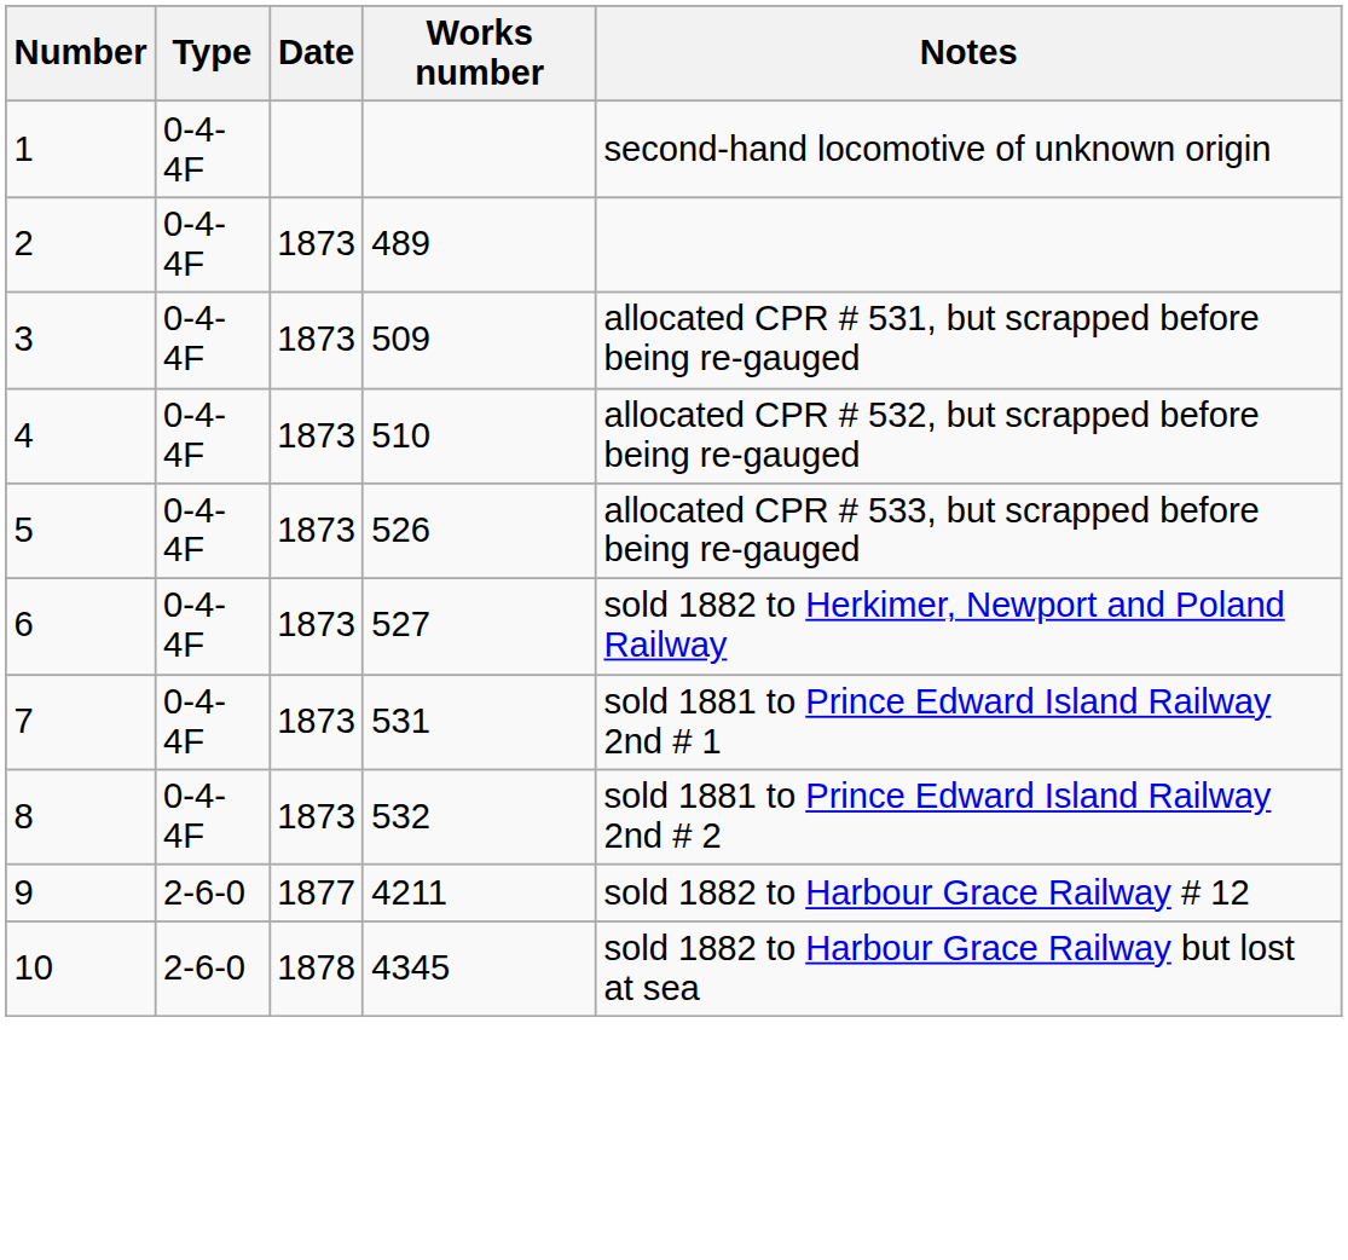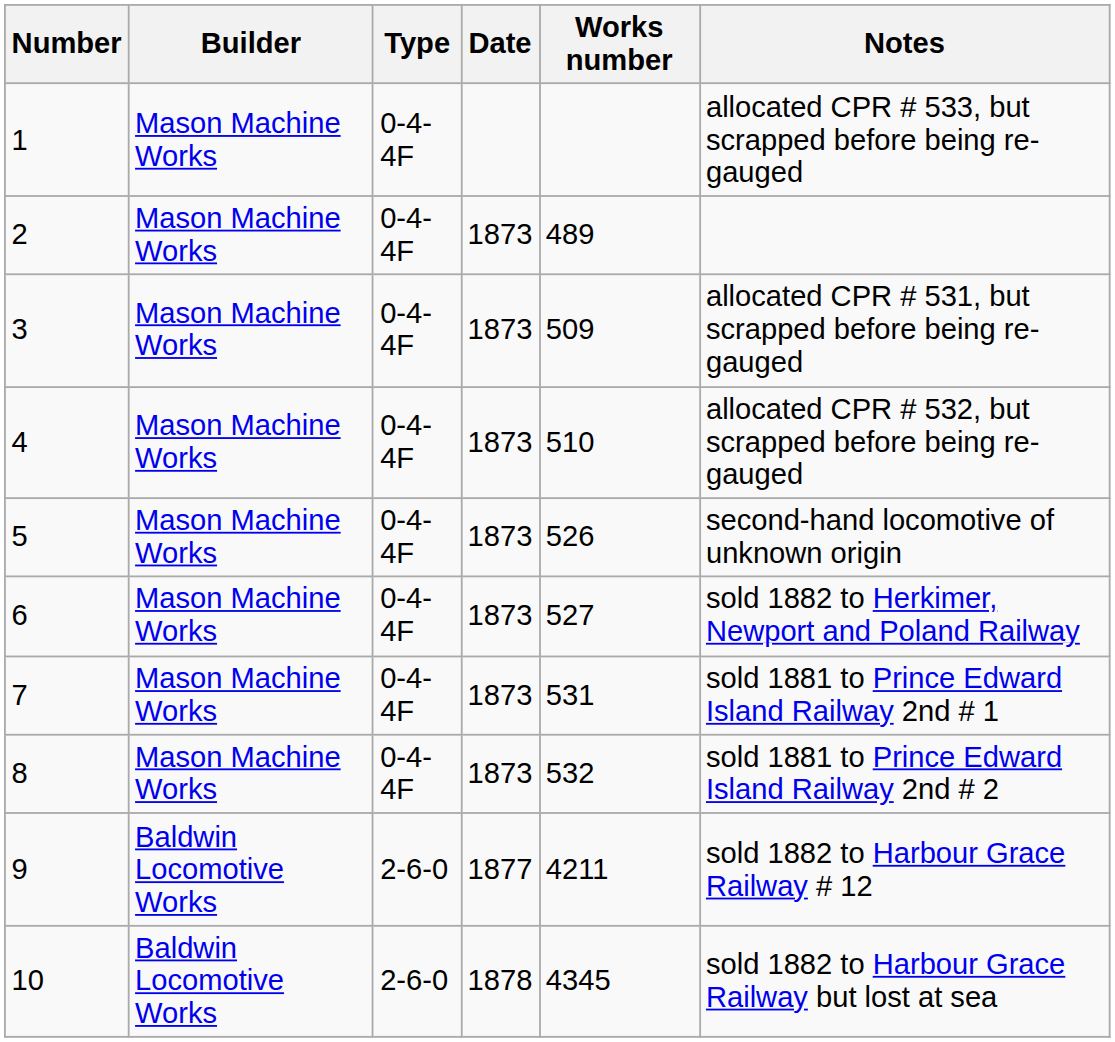+ column: Builder | Mason Machine Works | Mason Machine Works | Mason Machine Works | Mason Machine Works | Mason Machine Works | Mason Machine Works | Mason Machine Works | Mason Machine Works | Baldwin Locomotive Works | Baldwin Locomotive Works
1 | Notes: second-hand locomotive of unknown origin -> allocated CPR # 533, but scrapped before being re-gauged
5 | Notes: allocated CPR # 533, but scrapped before being re-gauged -> second-hand locomotive of unknown origin
